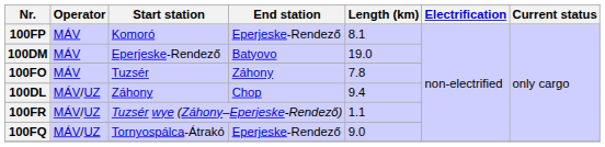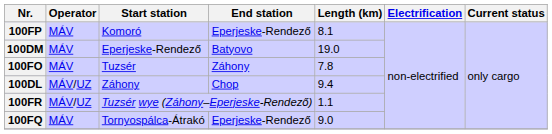100FQ | Operator: MÁV/UZ -> MÁV
